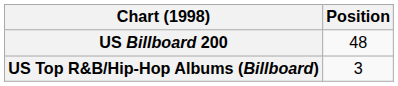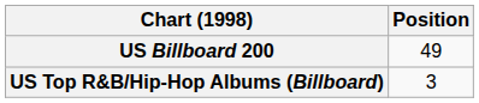US Billboard 200 | Position: 48 -> 49
